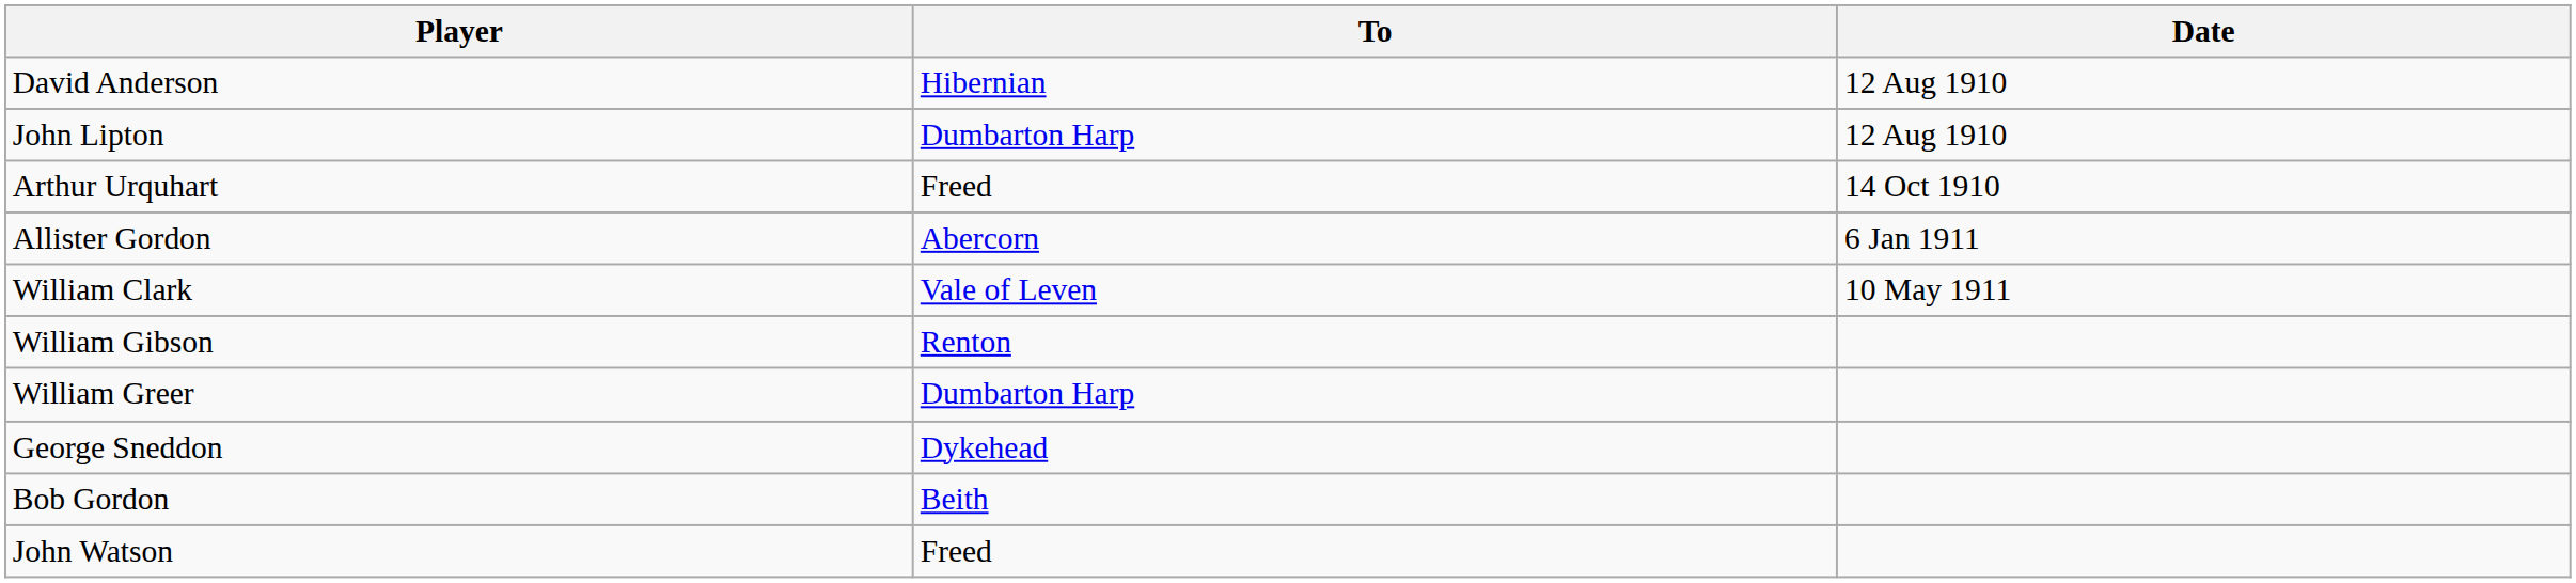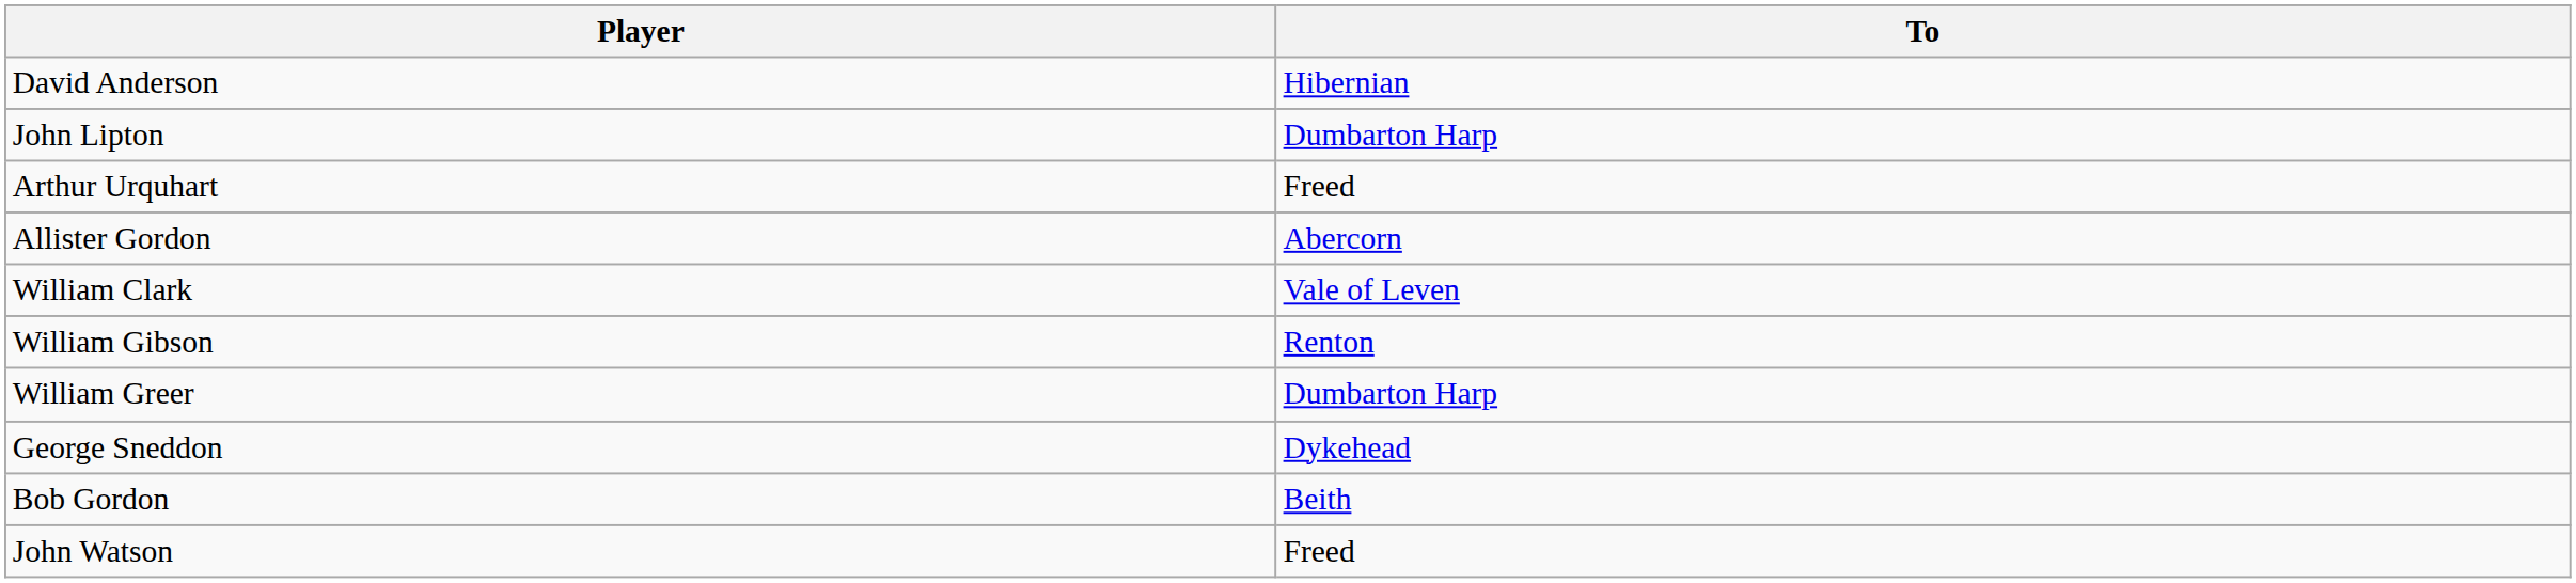- column: Date | 12 Aug 1910 | 12 Aug 1910 | 14 Oct 1910 | 6 Jan 1911 | 10 May 1911
